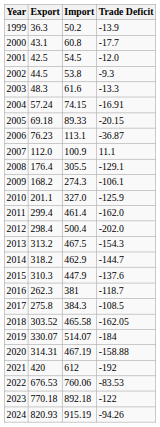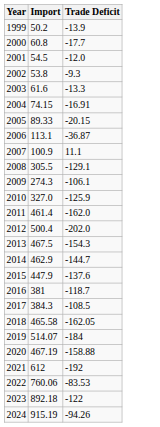- column: Export | 36.3 | 43.1 | 42.5 | 44.5 | 48.3 | 57.24 | 69.18 | 76.23 | 112.0 | 176.4 | 168.2 | 201.1 | 299.4 | 298.4 | 313.2 | 318.2 | 310.3 | 262.3 | 275.8 | 303.52 | 330.07 | 314.31 | 420 | 676.53 | 770.18 | 820.93
